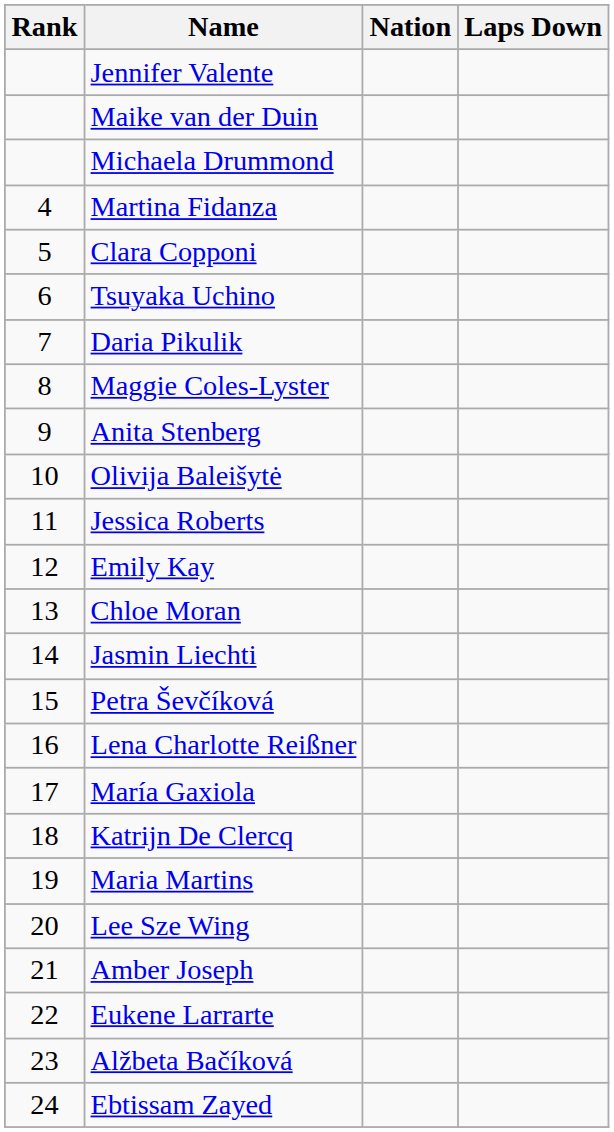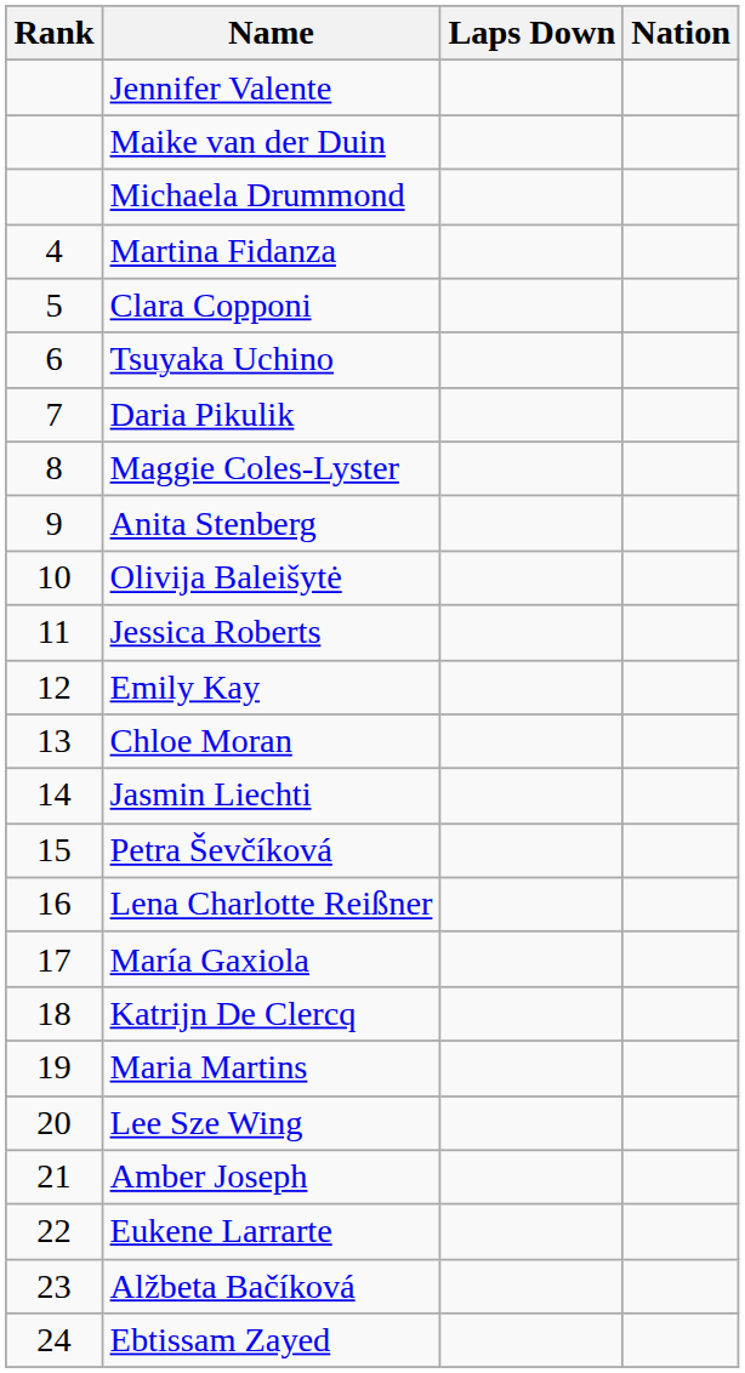columns swapped: Nation <-> Laps Down
